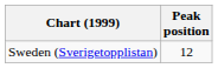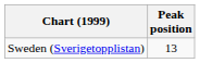Sweden (Sverigetopplistan) | Peak position: 12 -> 13
